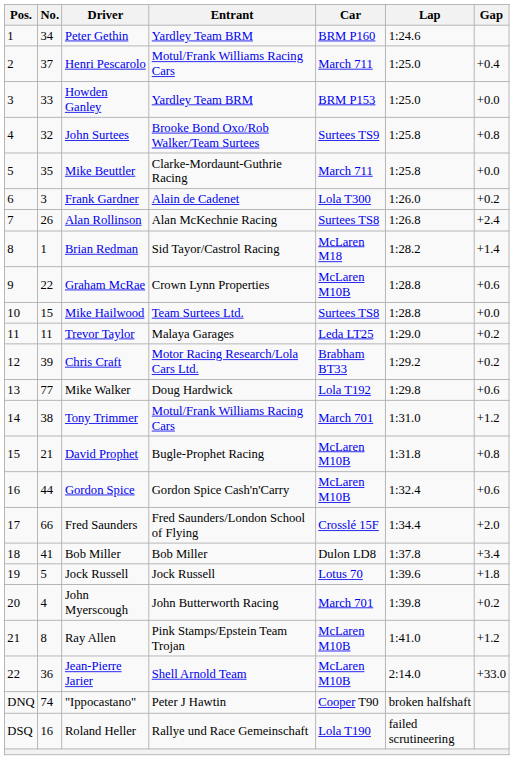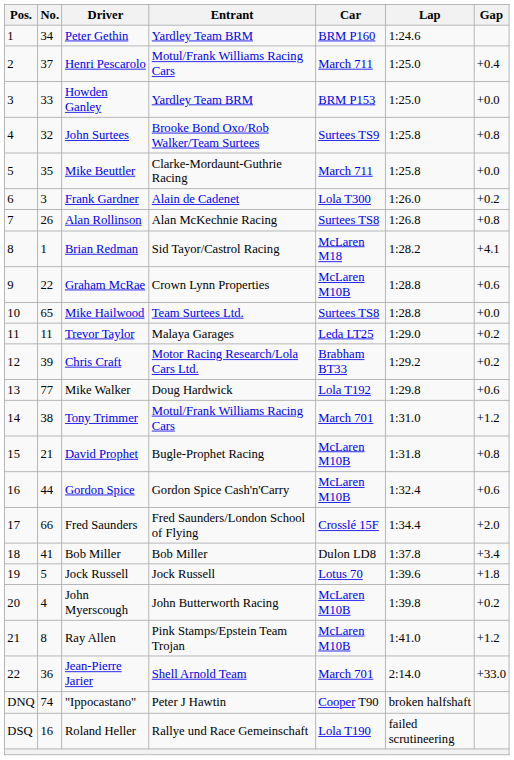Alan Rollinson | Gap: +2.4 -> +0.8
Brian Redman | Gap: +1.4 -> +4.1
Mike Hailwood | No.: 15 -> 65
John Myerscough | Car: March 701 -> McLaren M10B
Jean-Pierre Jarier | Car: McLaren M10B -> March 701
